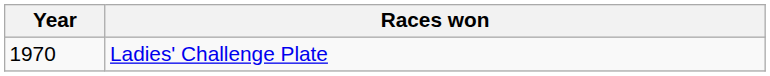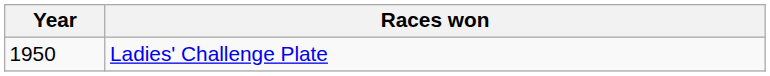Ladies' Challenge Plate | Year: 1970 -> 1950
